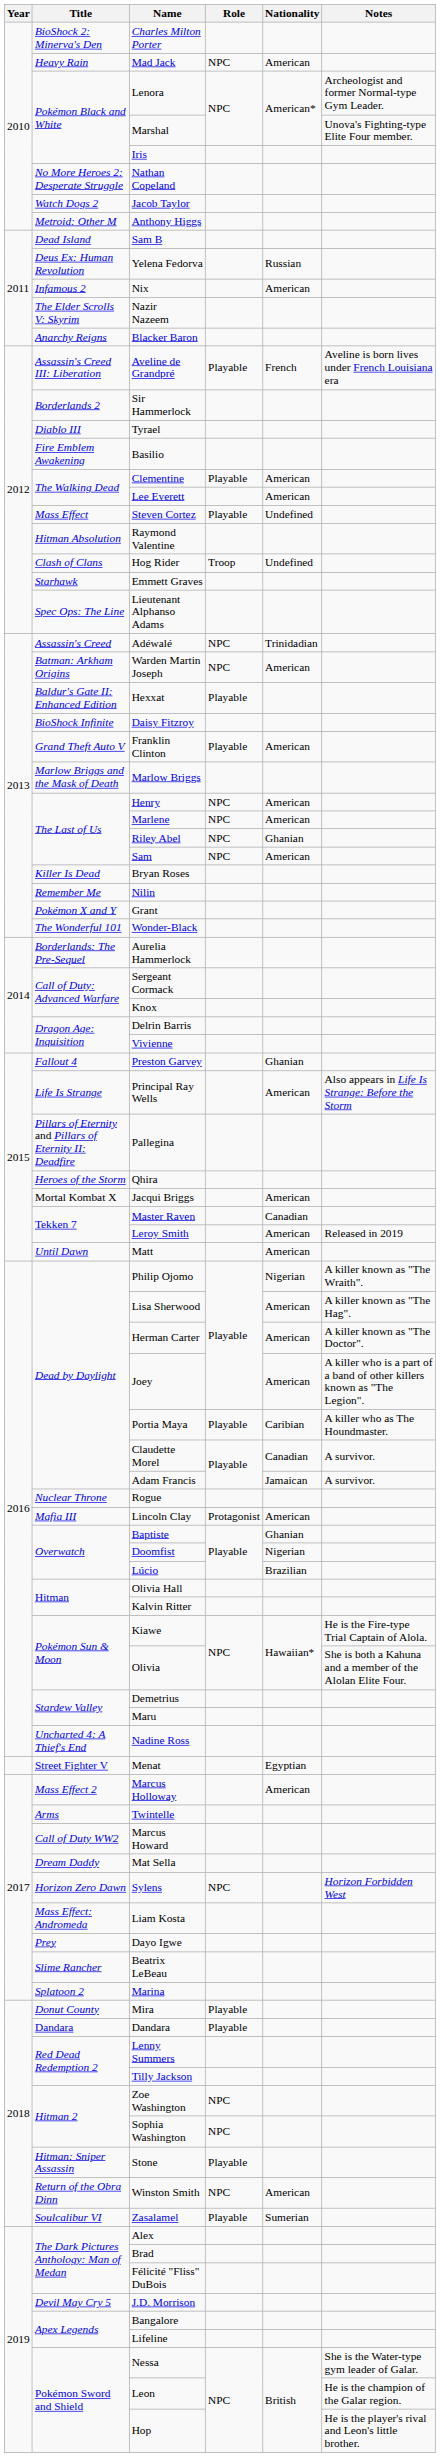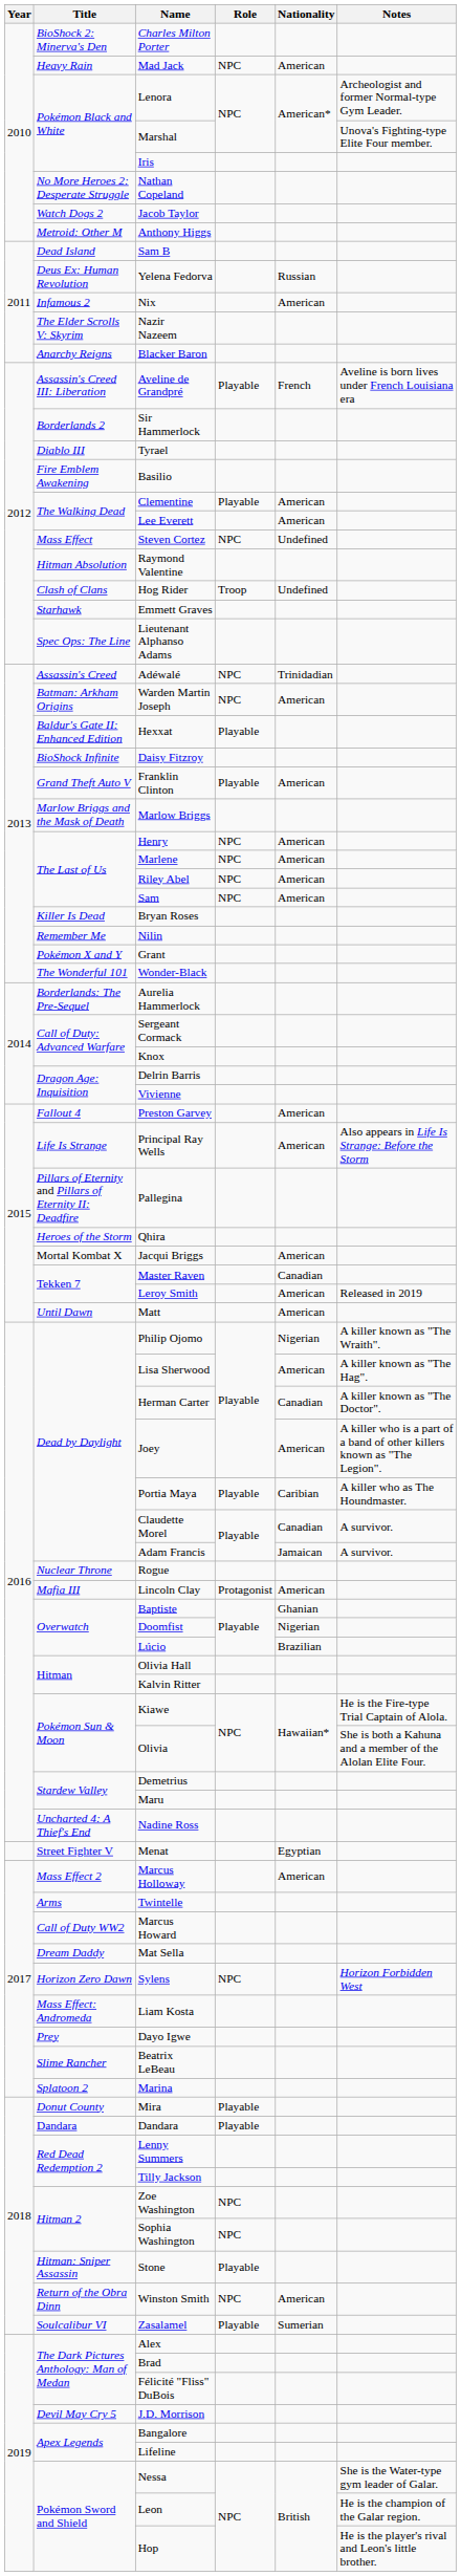Steven Cortez | Role: Playable -> NPC
Riley Abel | Nationality: Ghanian -> American
Preston Garvey | Nationality: Ghanian -> American
Herman Carter | Nationality: American -> Canadian
